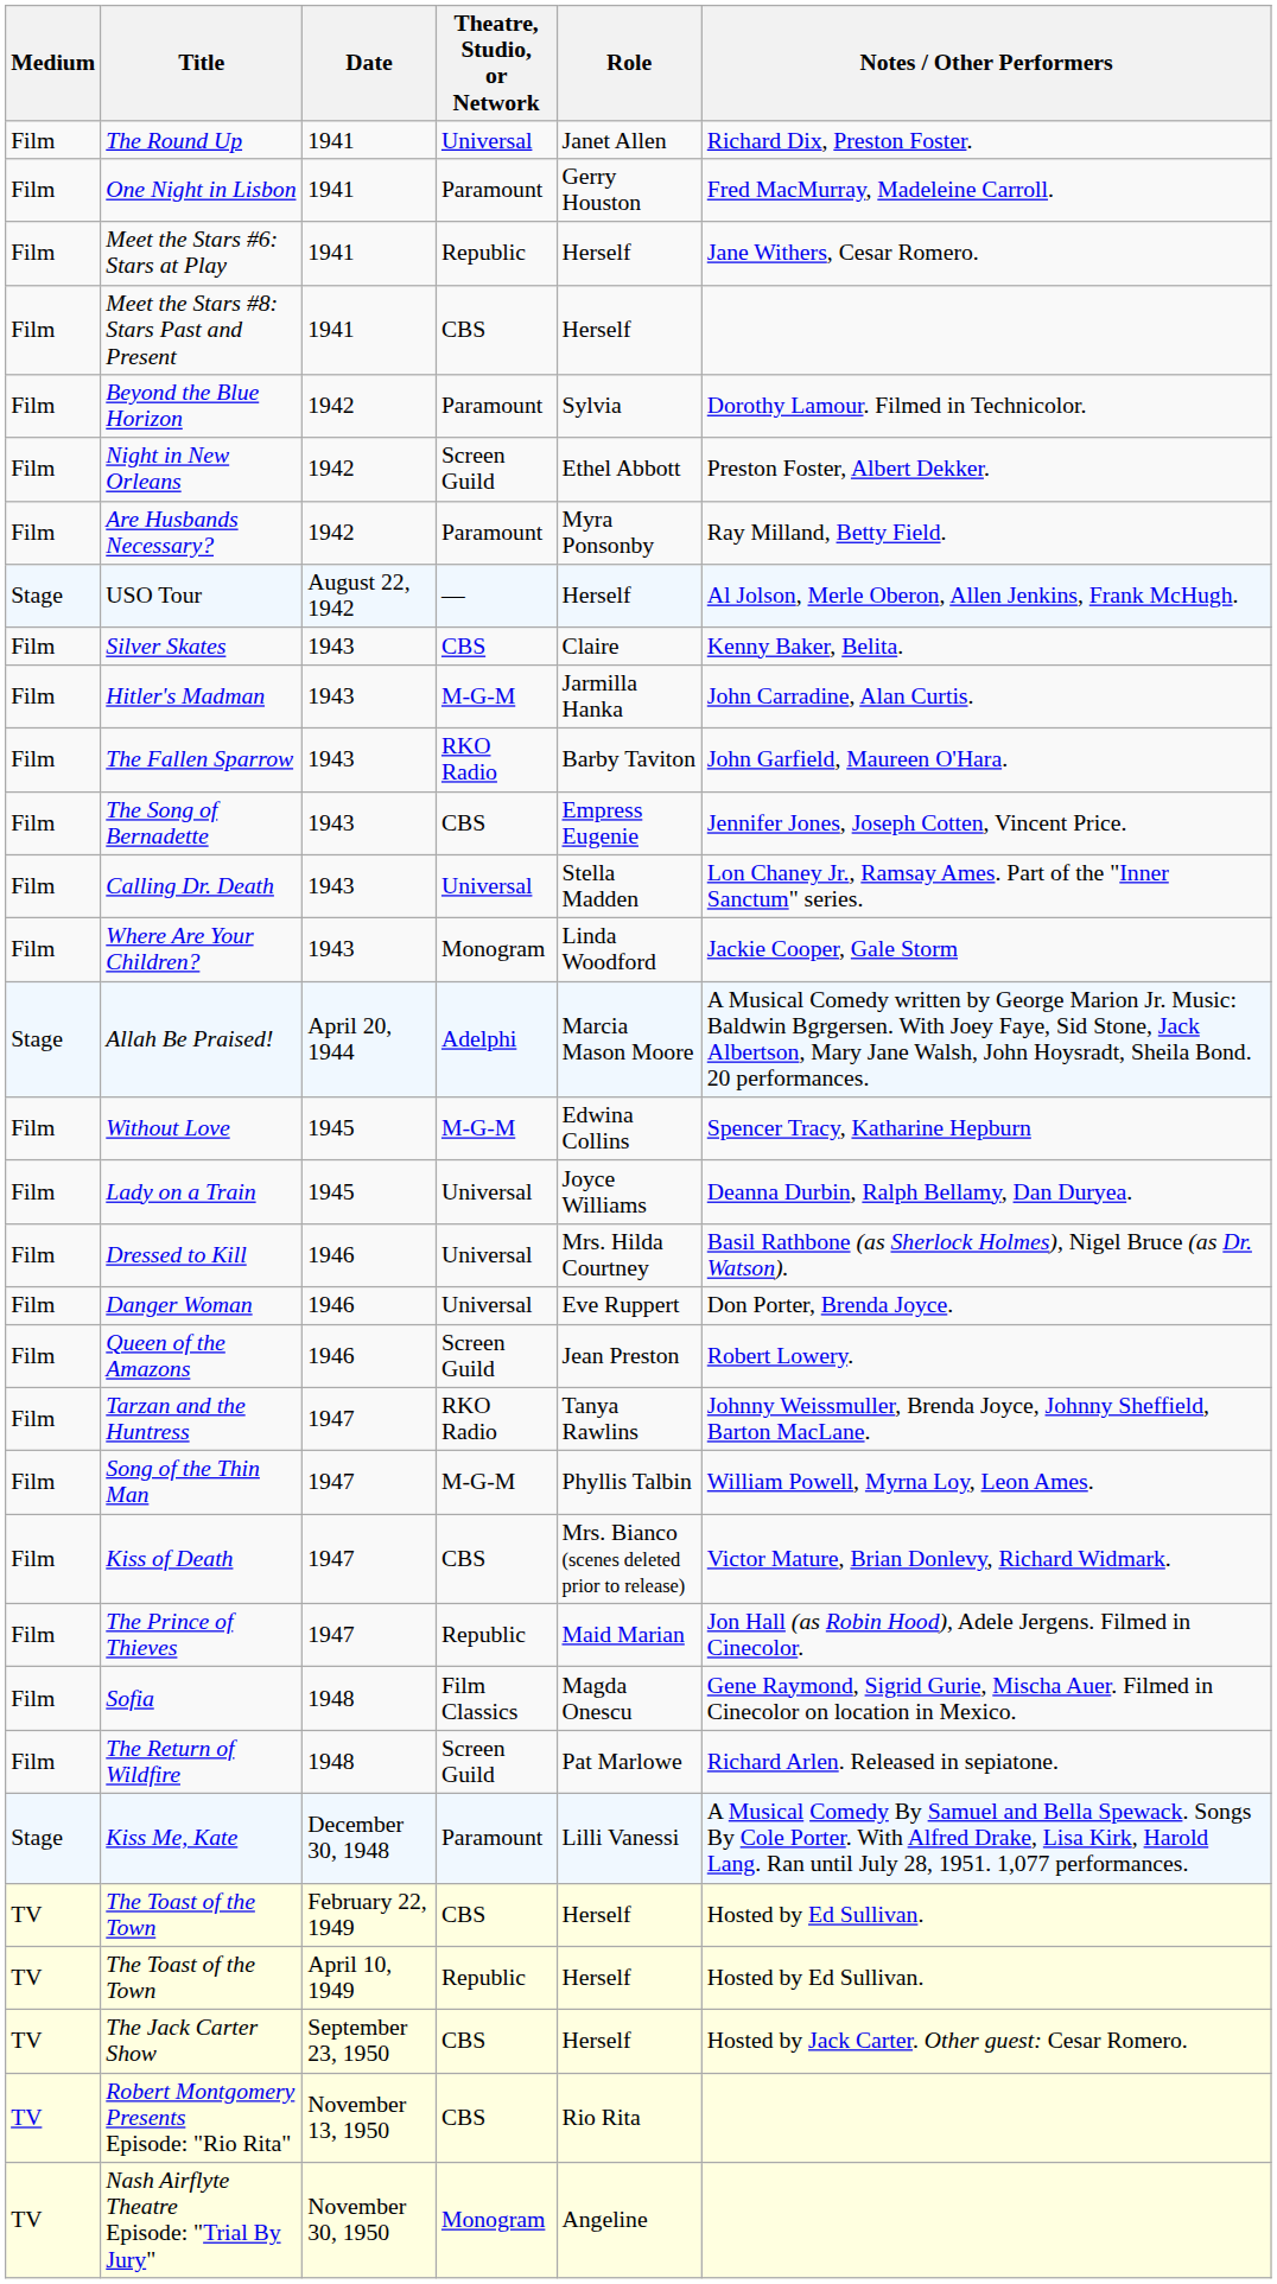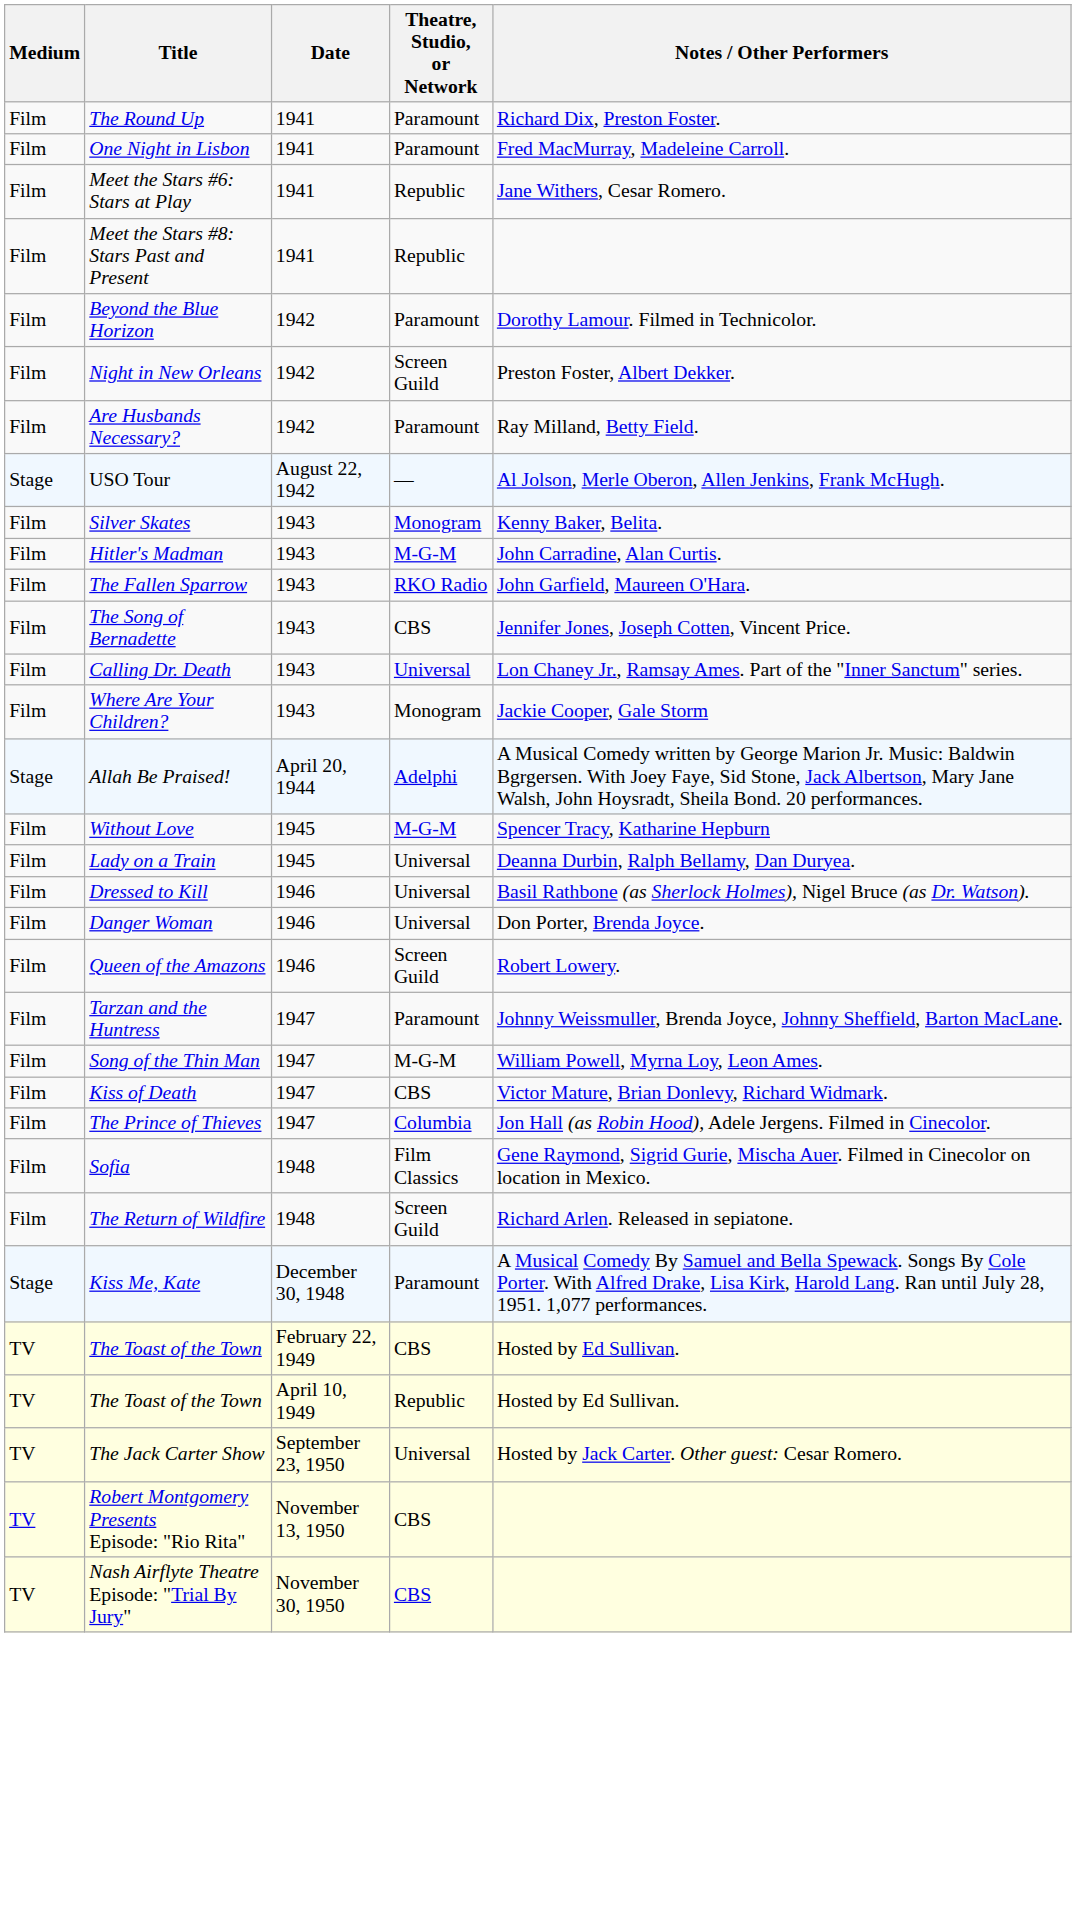- column: Role | Janet Allen | Gerry Houston | Herself | Herself | Sylvia | Ethel Abbott | Myra Ponsonby | Herself | Claire | Jarmilla Hanka | Barby Taviton | Empress Eugenie | Stella Madden | Linda Woodford | Marcia Mason Moore | Edwina Collins | Joyce Williams | Mrs. Hilda Courtney | Eve Ruppert | Jean Preston | Tanya Rawlins | Phyllis Talbin | Mrs. Bianco (scenes deleted prior to release) | Maid Marian | Magda Onescu | Pat Marlowe | Lilli Vanessi | Herself | Herself | Herself | Rio Rita | Angeline
The Round Up | Theatre, Studio, or Network: Universal -> Paramount
Meet the Stars #8: Stars Past and Present | Theatre, Studio, or Network: CBS -> Republic
Silver Skates | Theatre, Studio, or Network: CBS -> Monogram
Tarzan and the Huntress | Theatre, Studio, or Network: RKO Radio -> Paramount
The Prince of Thieves | Theatre, Studio, or Network: Republic -> Columbia
The Jack Carter Show | Theatre, Studio, or Network: CBS -> Universal
Nash Airflyte Theatre Episode: "Trial By Jury" | Theatre, Studio, or Network: Monogram -> CBS
